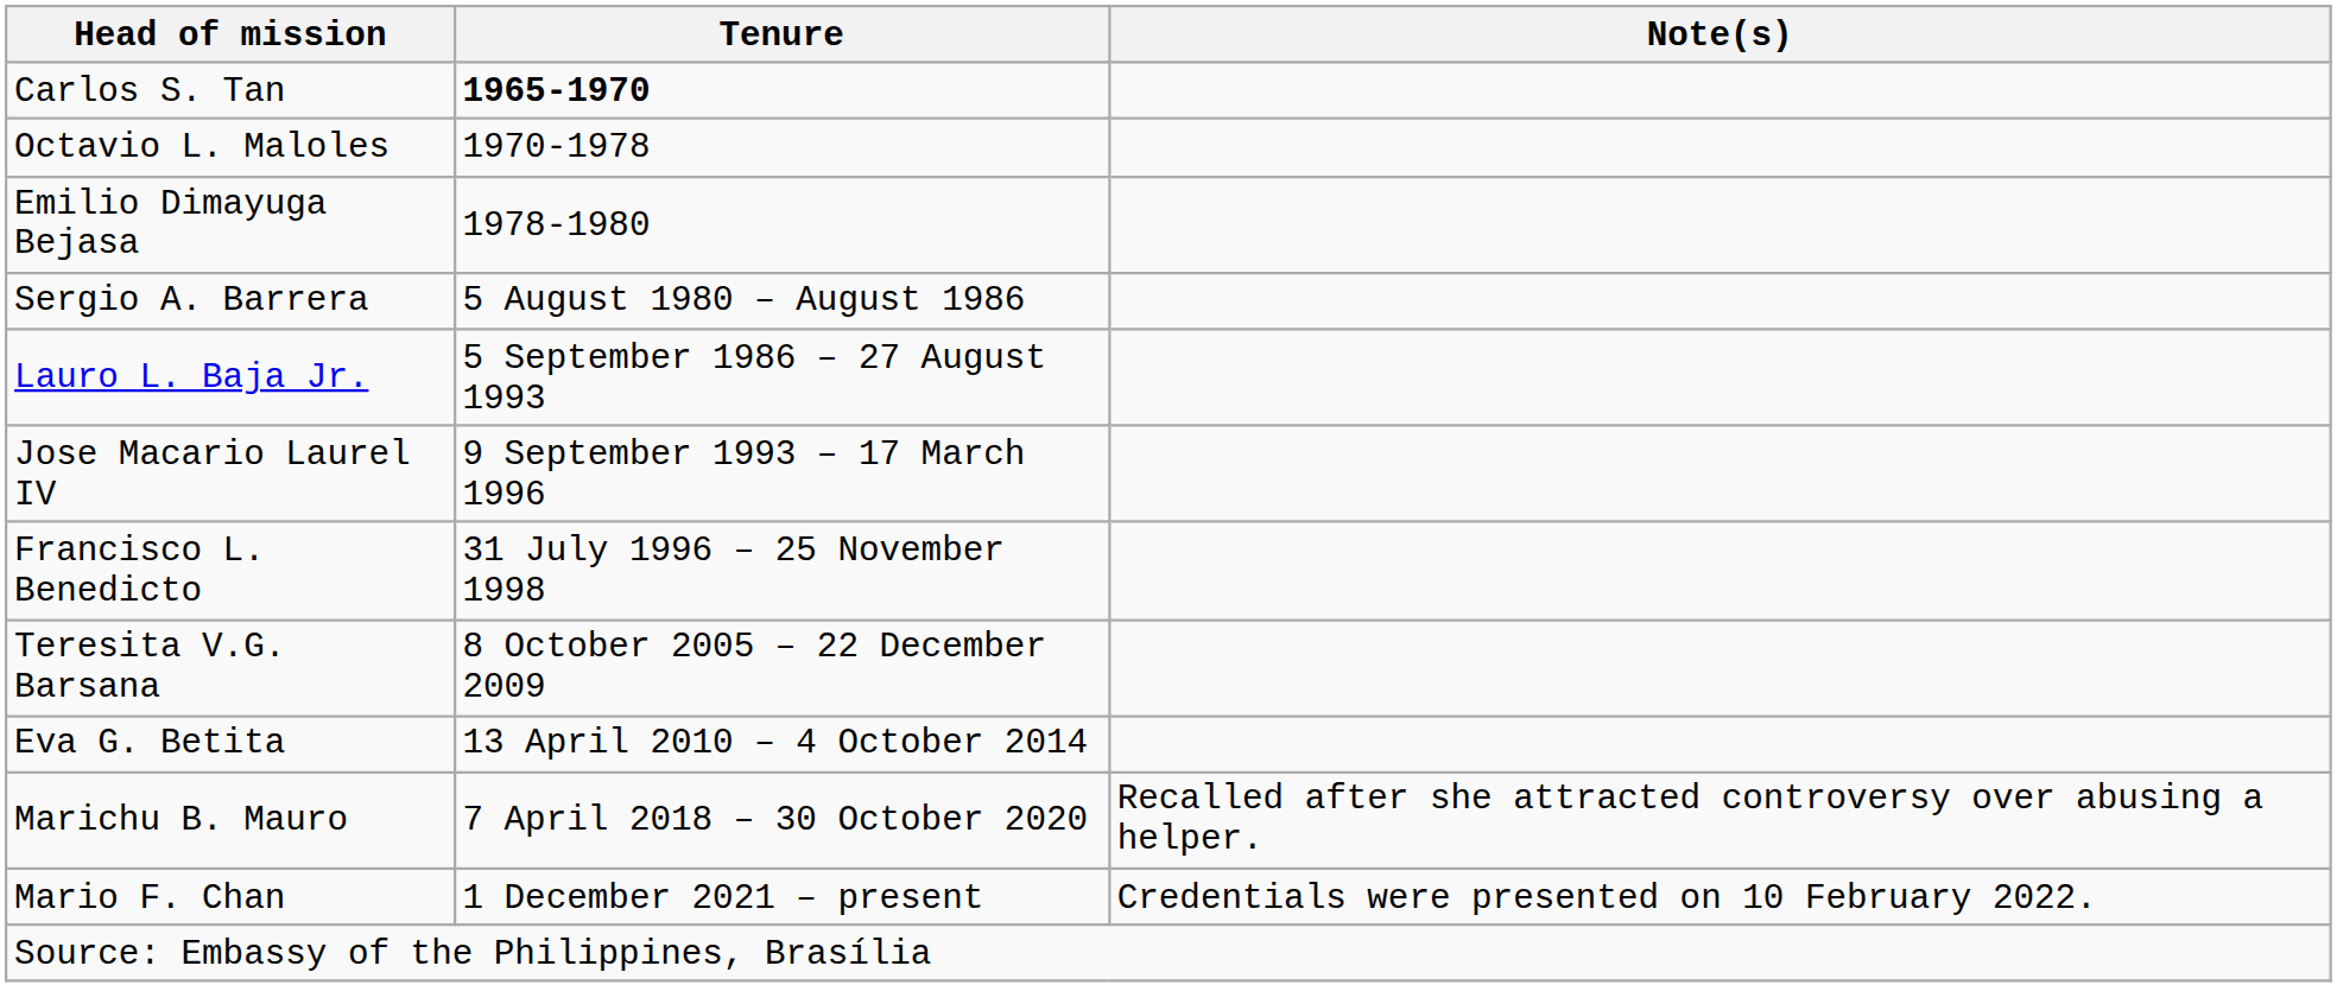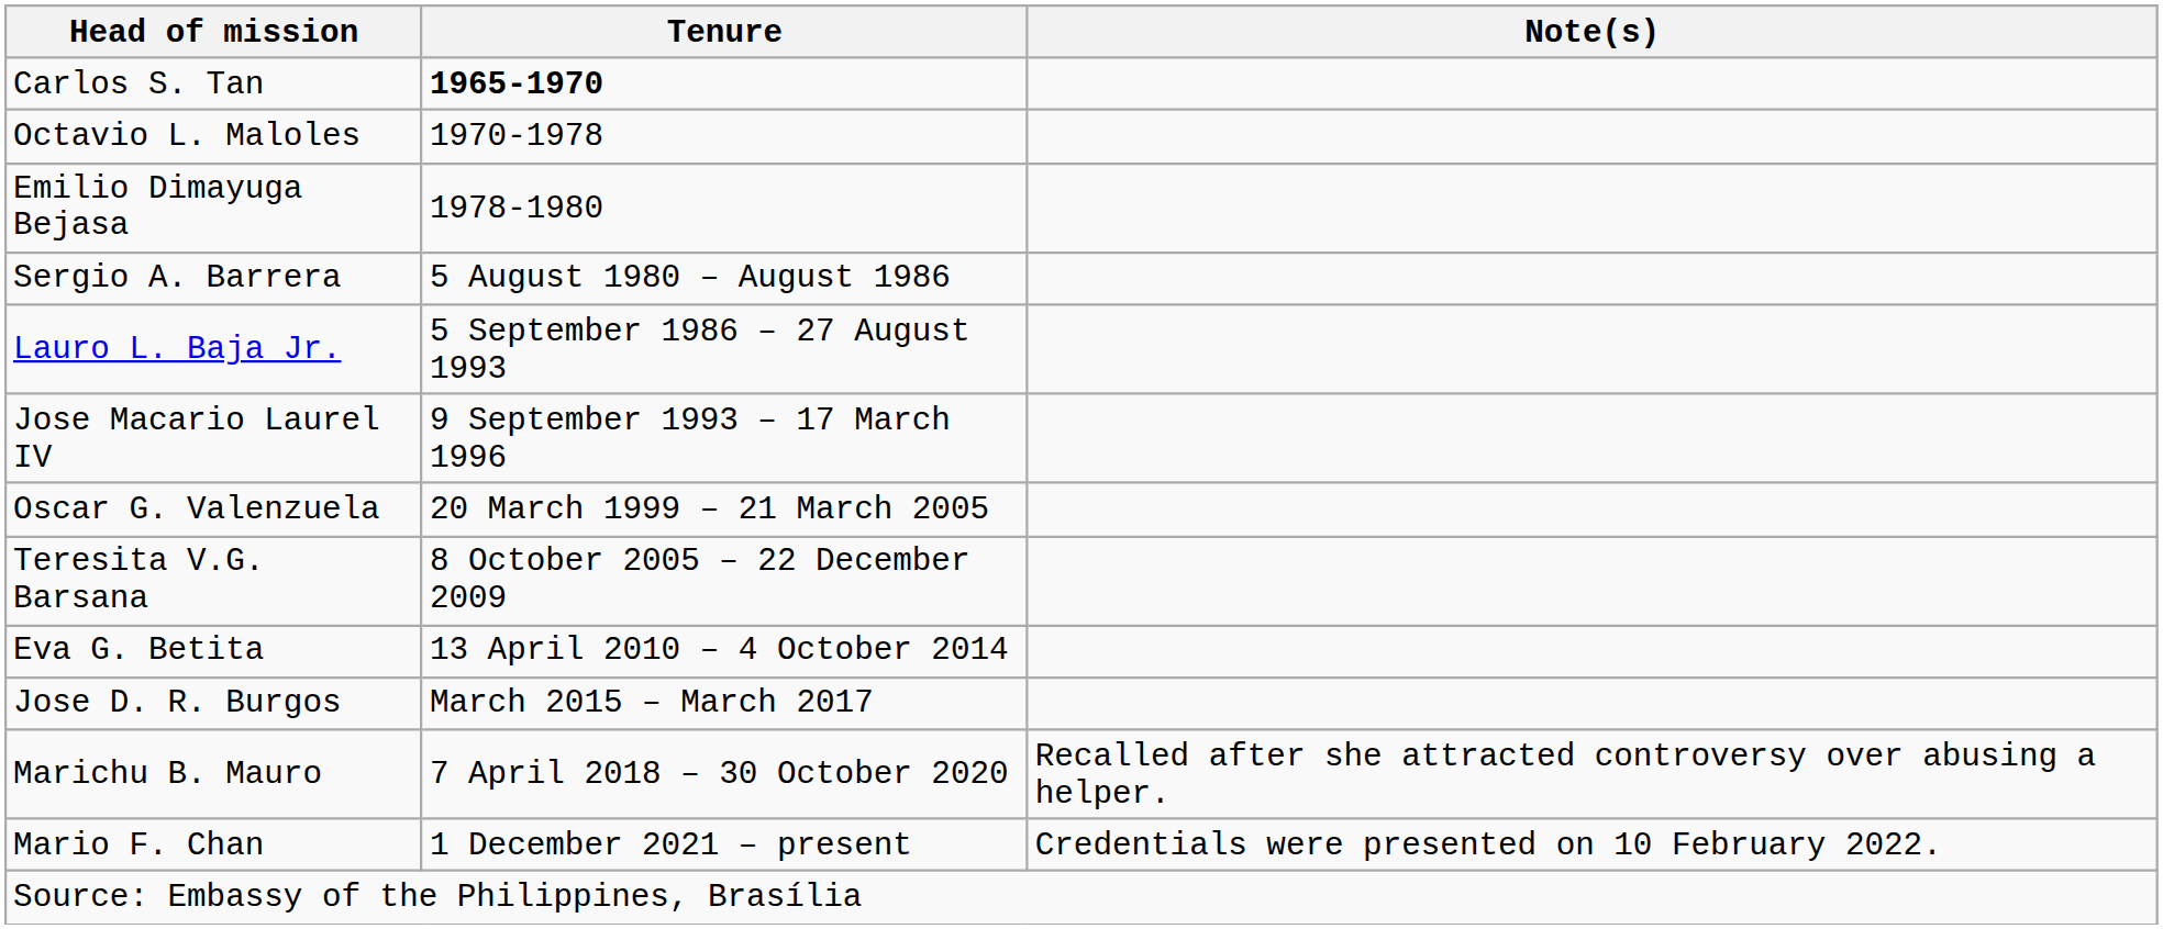- row: Francisco L. Benedicto | 31 July 1996 – 25 November 1998
+ row: Oscar G. Valenzuela | 20 March 1999 – 21 March 2005
+ row: Jose D. R. Burgos | March 2015 – March 2017
